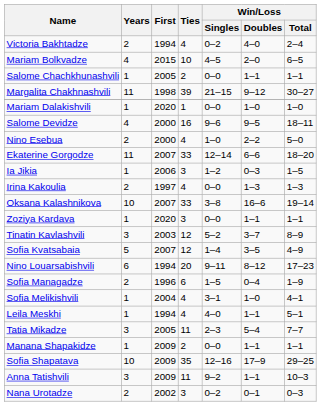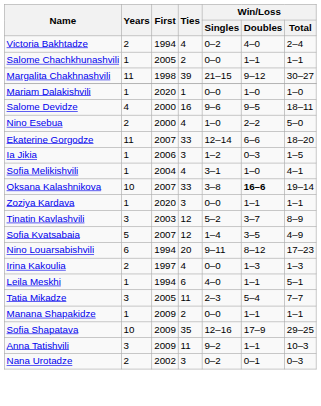- row: Mariam Bolkvadze | 4 | 2015 | 10 | 4–5 | 2–0 | 6–5
rows swapped: Irina Kakoulia <-> Sofia Melikishvili
Oksana Kalashnikova | Win/Loss / Doubles: normal -> bold
- row: Sofia Managadze | 2 | 1996 | 6 | 1–5 | 0–4 | 1–9
Leila Meskhi | Ties: 4 -> 6
